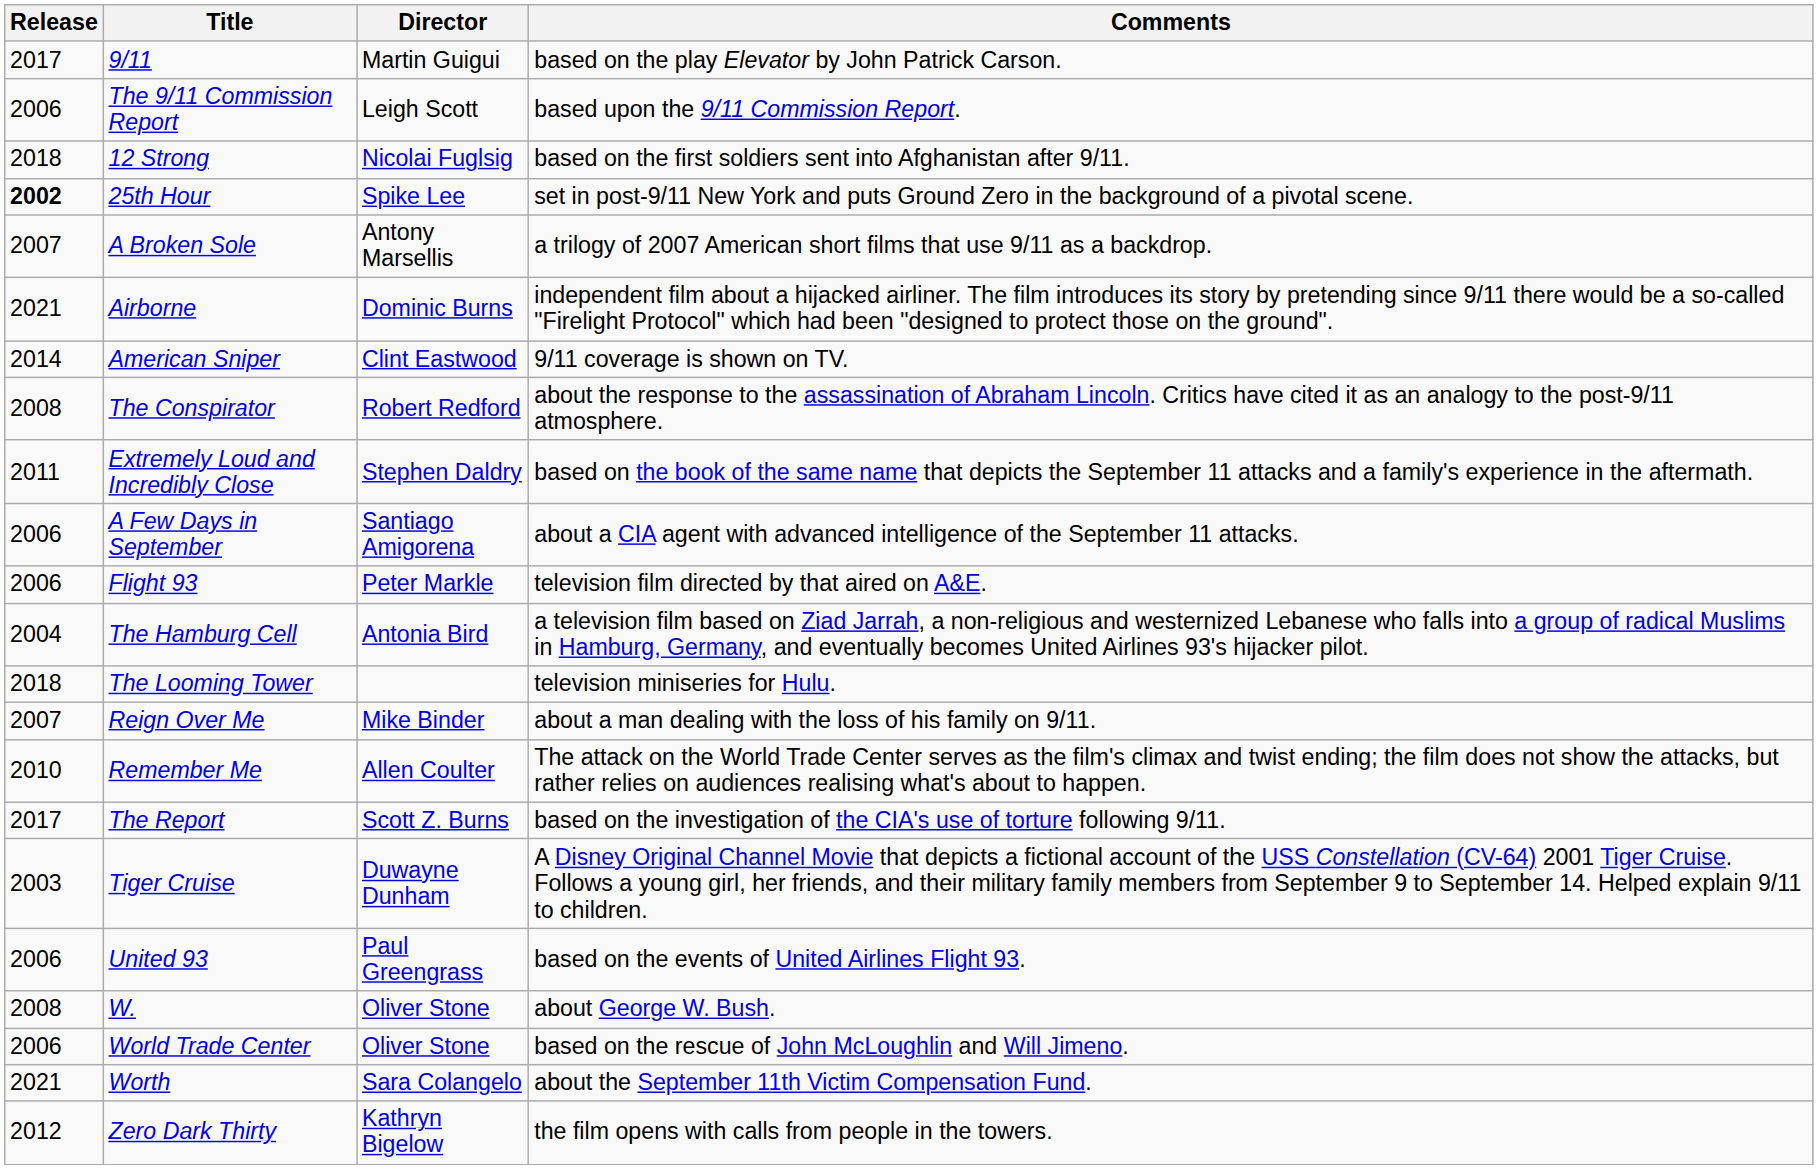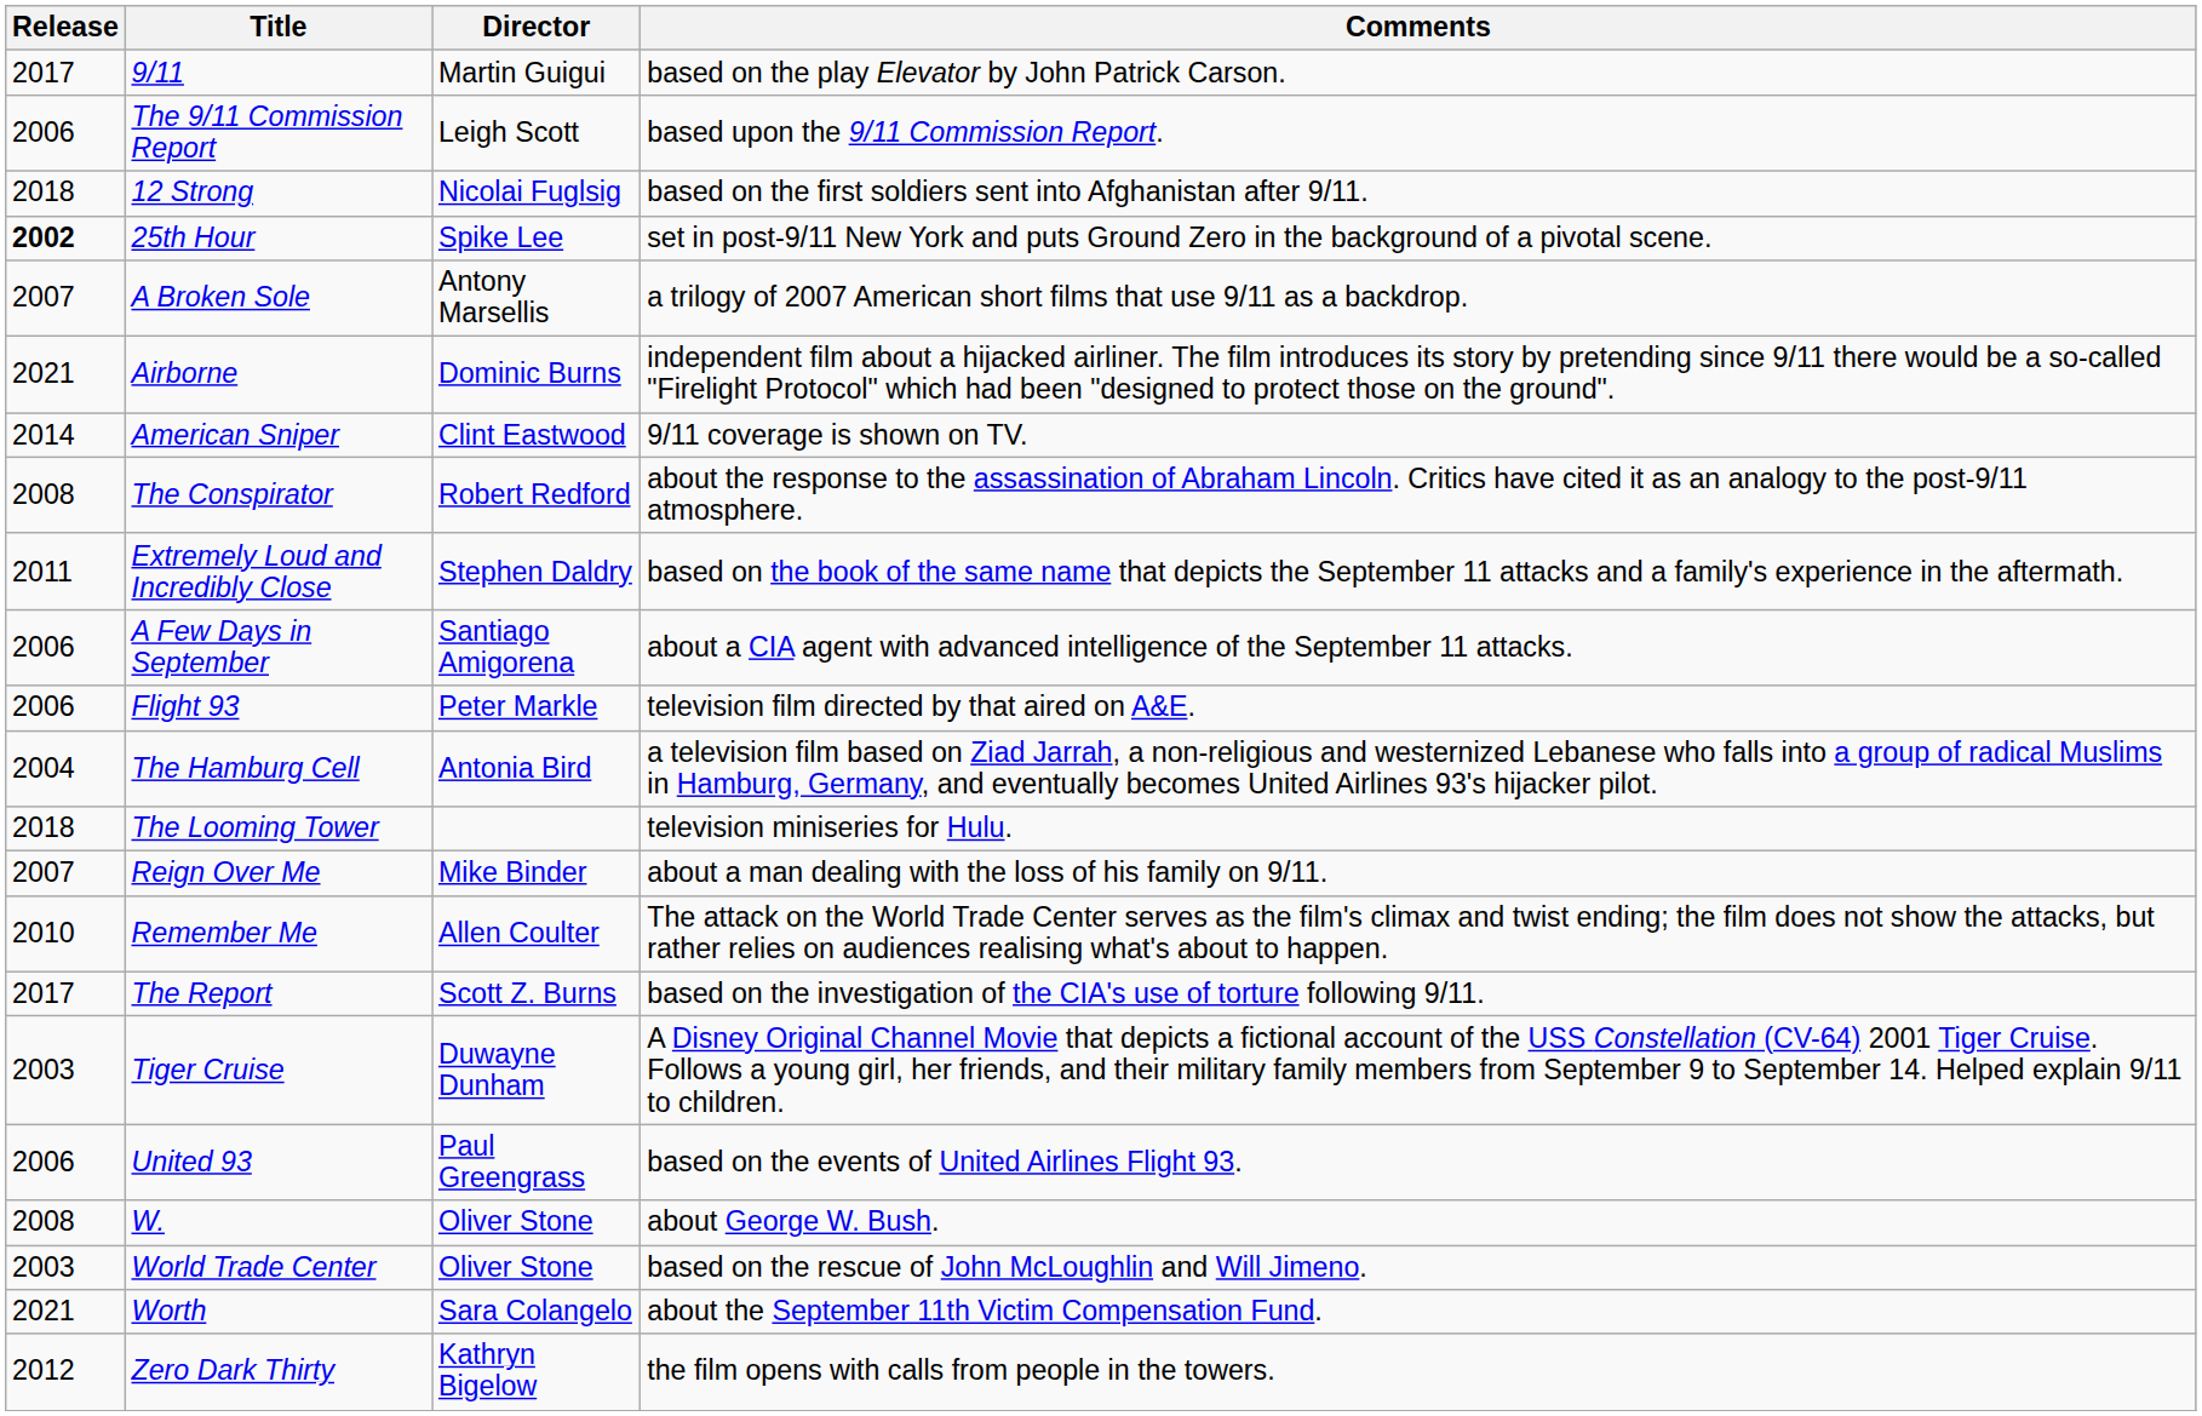World Trade Center | Release: 2006 -> 2003
